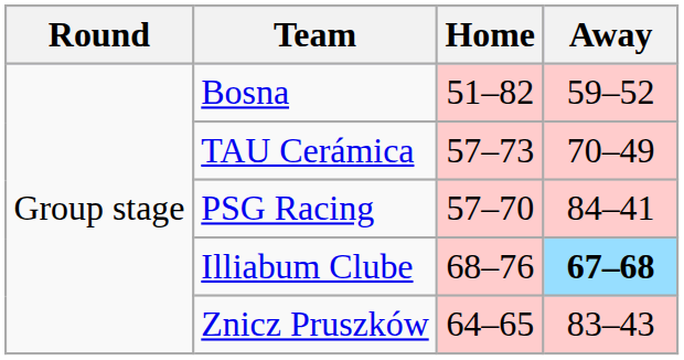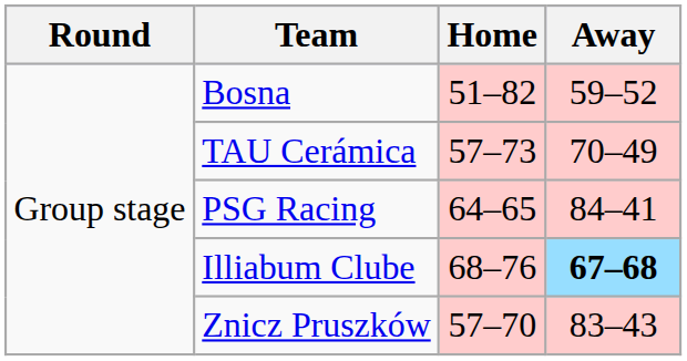PSG Racing | Home: 57–70 -> 64–65
Znicz Pruszków | Home: 64–65 -> 57–70
